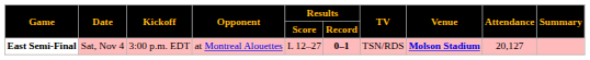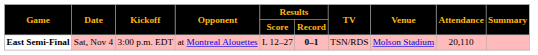East Semi-Final | Venue: bold -> normal
East Semi-Final | Attendance: 20,127 -> 20,110
